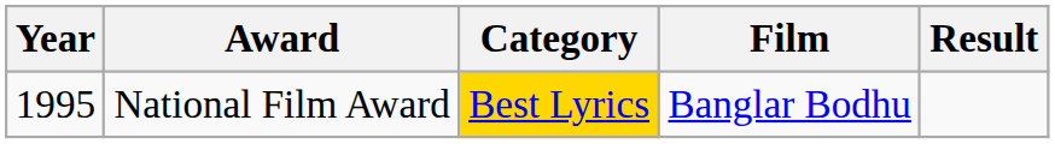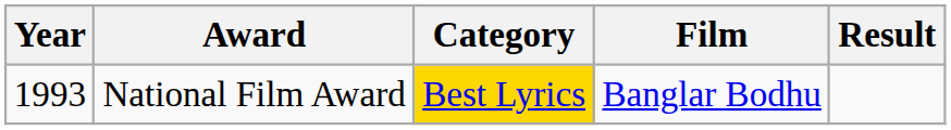National Film Award | Year: 1995 -> 1993
